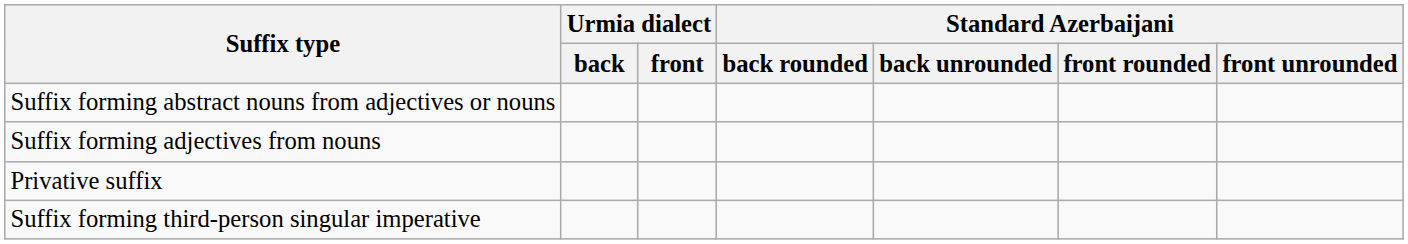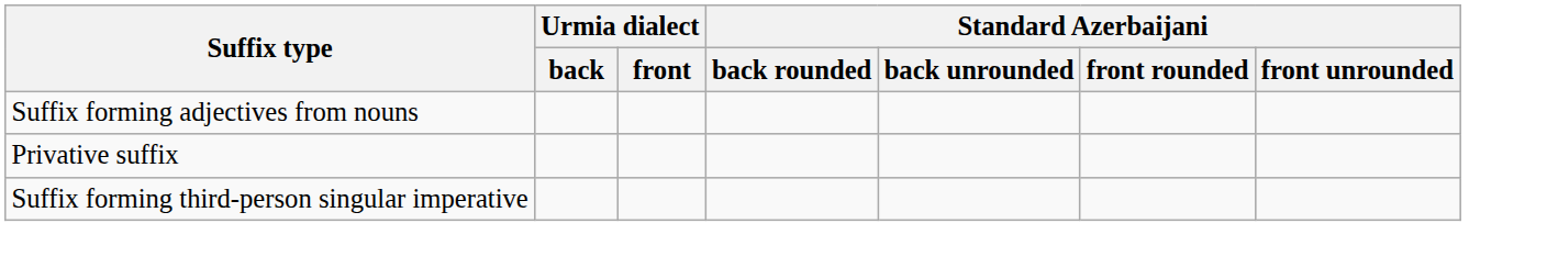- row: Suffix forming abstract nouns from adjectives or nouns
